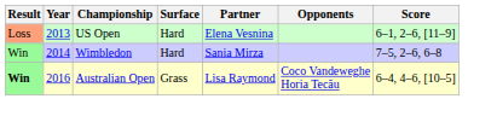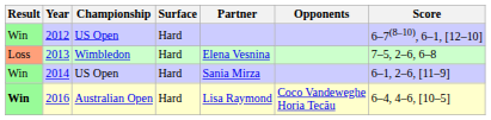+ row: Win | 2012 | US Open | Hard | 6–7(8–10), 6–1, [12–10]
2013 | Championship: US Open -> Wimbledon
2013 | Score: 6–1, 2–6, [11–9] -> 7–5, 2–6, 6–8
2014 | Championship: Wimbledon -> US Open
2014 | Score: 7–5, 2–6, 6–8 -> 6–1, 2–6, [11–9]
2016 | Surface: Grass -> Hard
